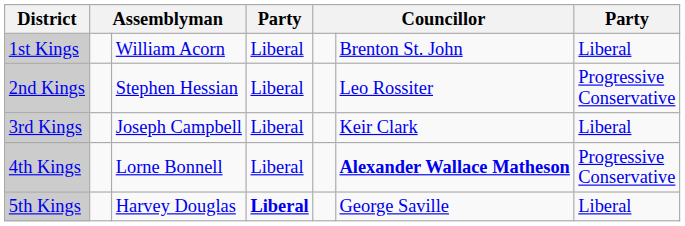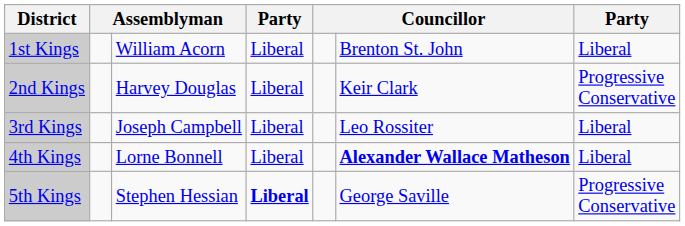2nd Kings | column 3: Stephen Hessian -> Harvey Douglas
2nd Kings | column 6: Leo Rossiter -> Keir Clark
3rd Kings | column 6: Keir Clark -> Leo Rossiter
4th Kings | column 7: Progressive Conservative -> Liberal
5th Kings | column 3: Harvey Douglas -> Stephen Hessian
5th Kings | column 7: Liberal -> Progressive Conservative
